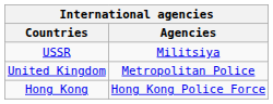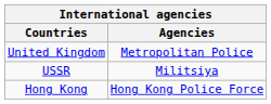rows swapped: USSR <-> United Kingdom
